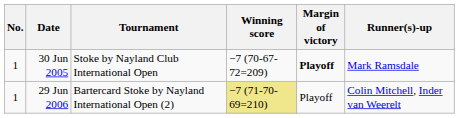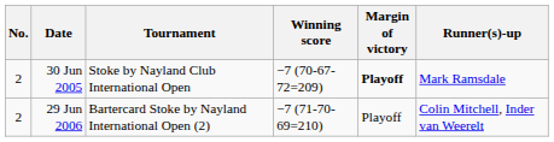30 Jun 2005 | No.: 1 -> 2
29 Jun 2006 | No.: 1 -> 2
29 Jun 2006 | Winning score: khaki background -> no background
